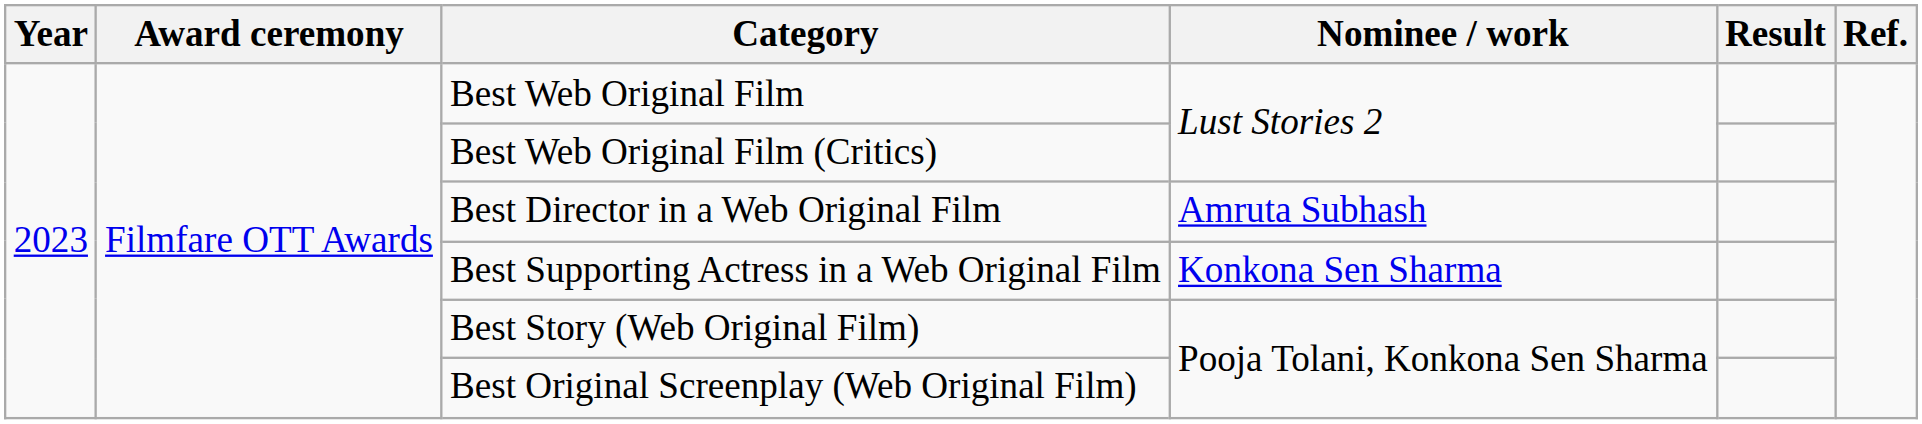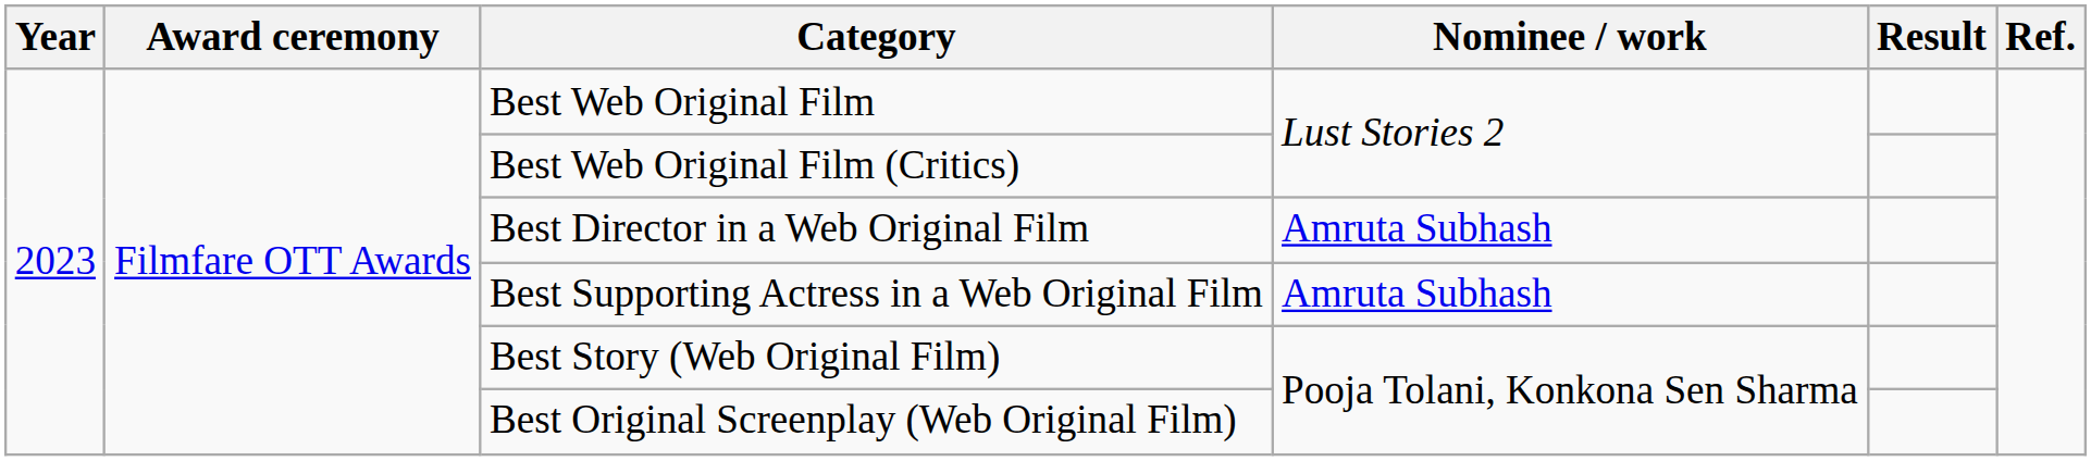Best Supporting Actress in a Web Original Film | Nominee / work: Konkona Sen Sharma -> Amruta Subhash
